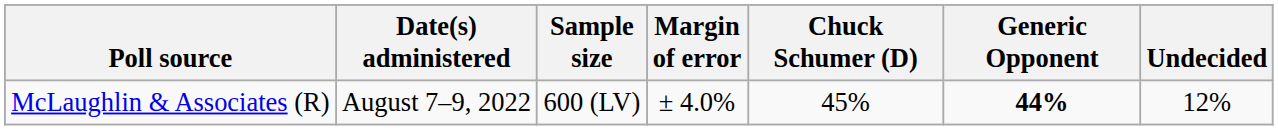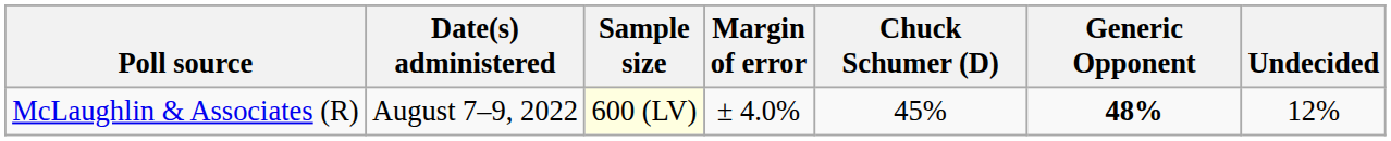McLaughlin & Associates (R) | Sample size: no background -> lightyellow background
McLaughlin & Associates (R) | Generic Opponent: 44% -> 48%
